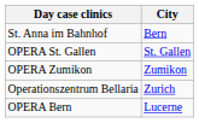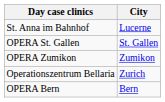St. Anna im Bahnhof | City: Bern -> Lucerne
OPERA Bern | City: Lucerne -> Bern
